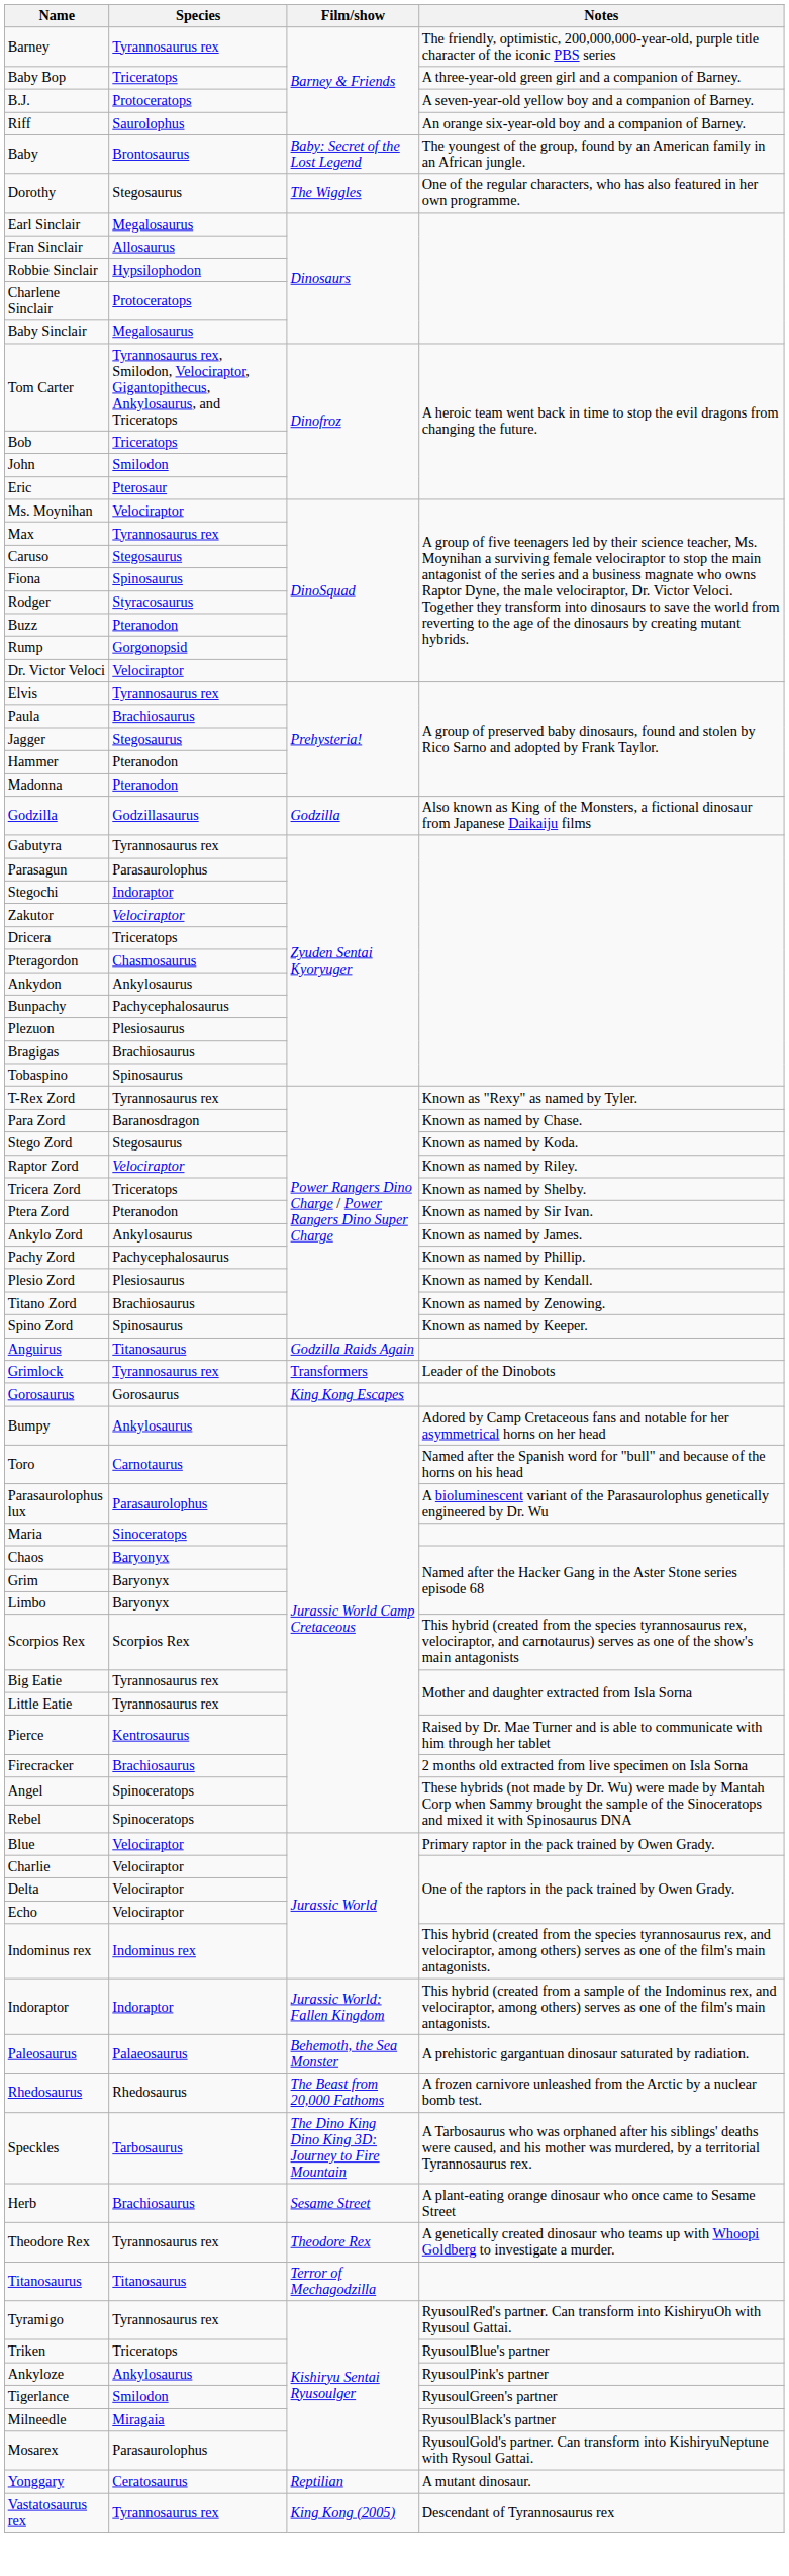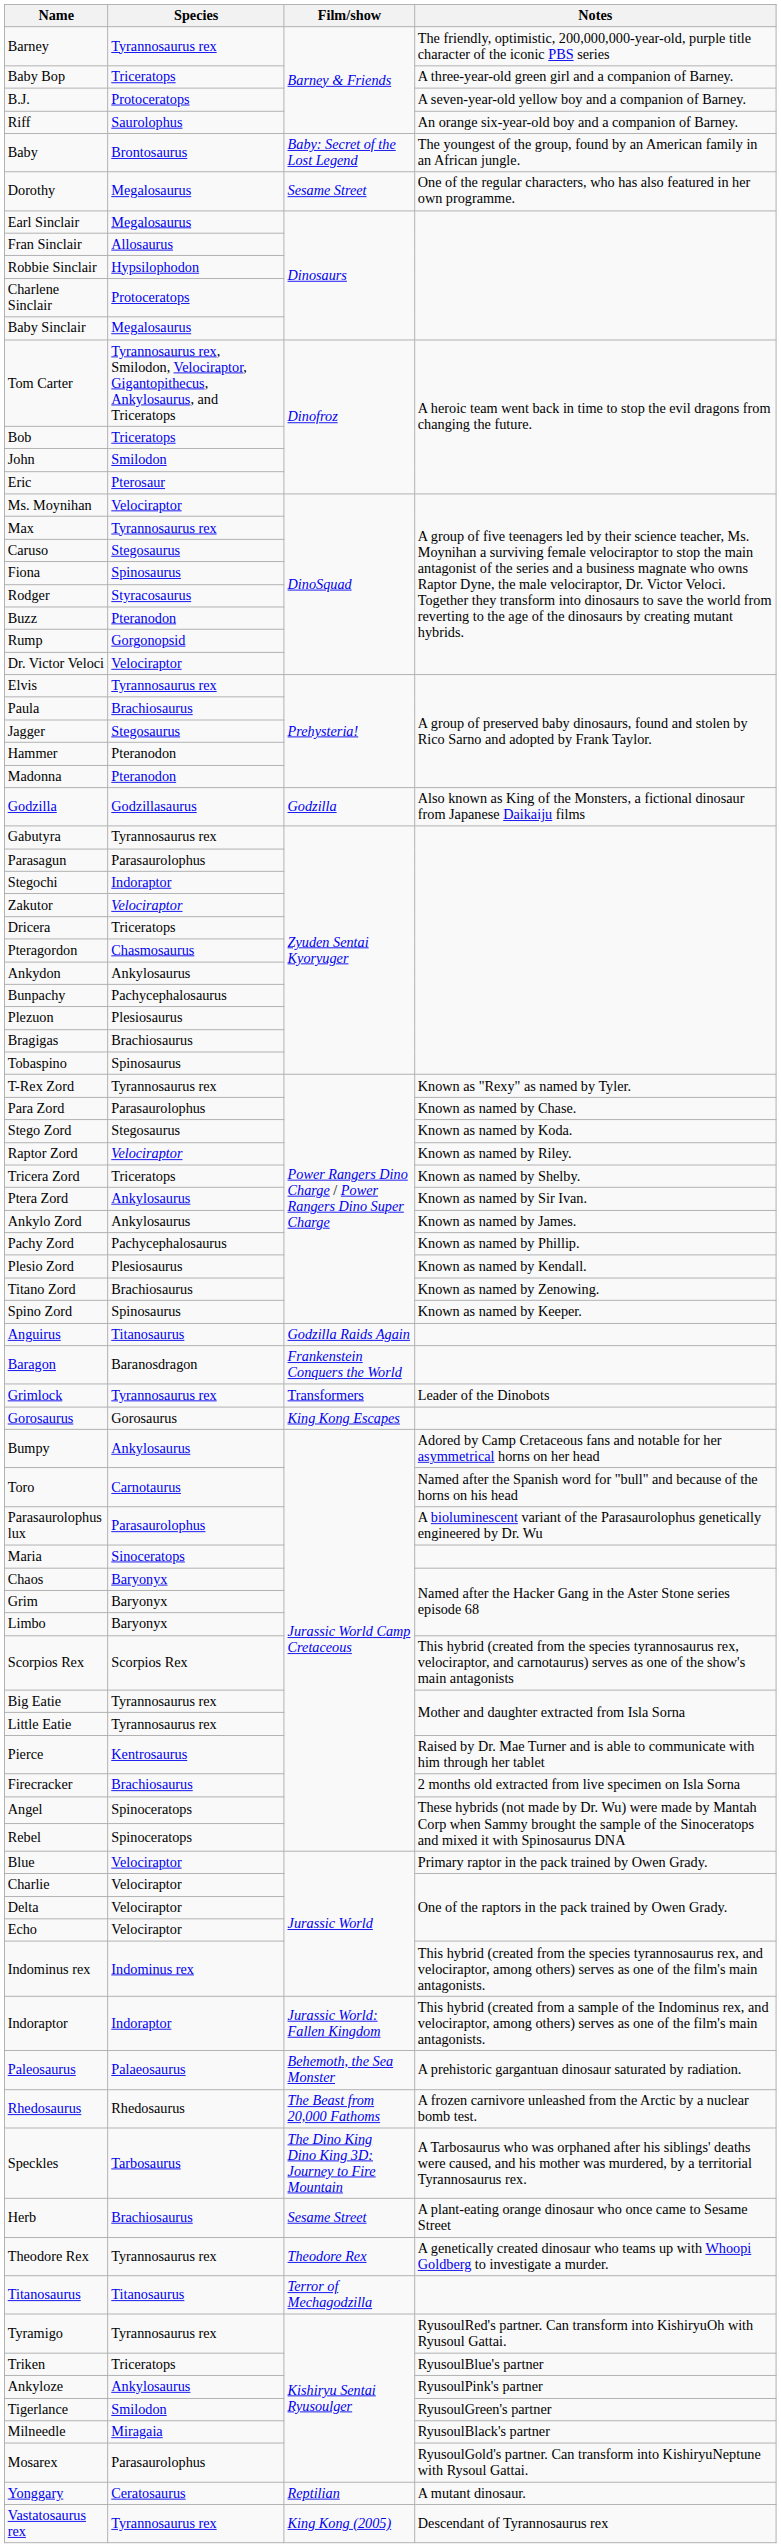Dorothy | Species: Stegosaurus -> Megalosaurus
Dorothy | Film/show: The Wiggles -> Sesame Street
Para Zord | Species: Baranosdragon -> Parasaurolophus
Ptera Zord | Species: Pteranodon -> Ankylosaurus
+ row: Baragon | Baranosdragon | Frankenstein Conquers the World
